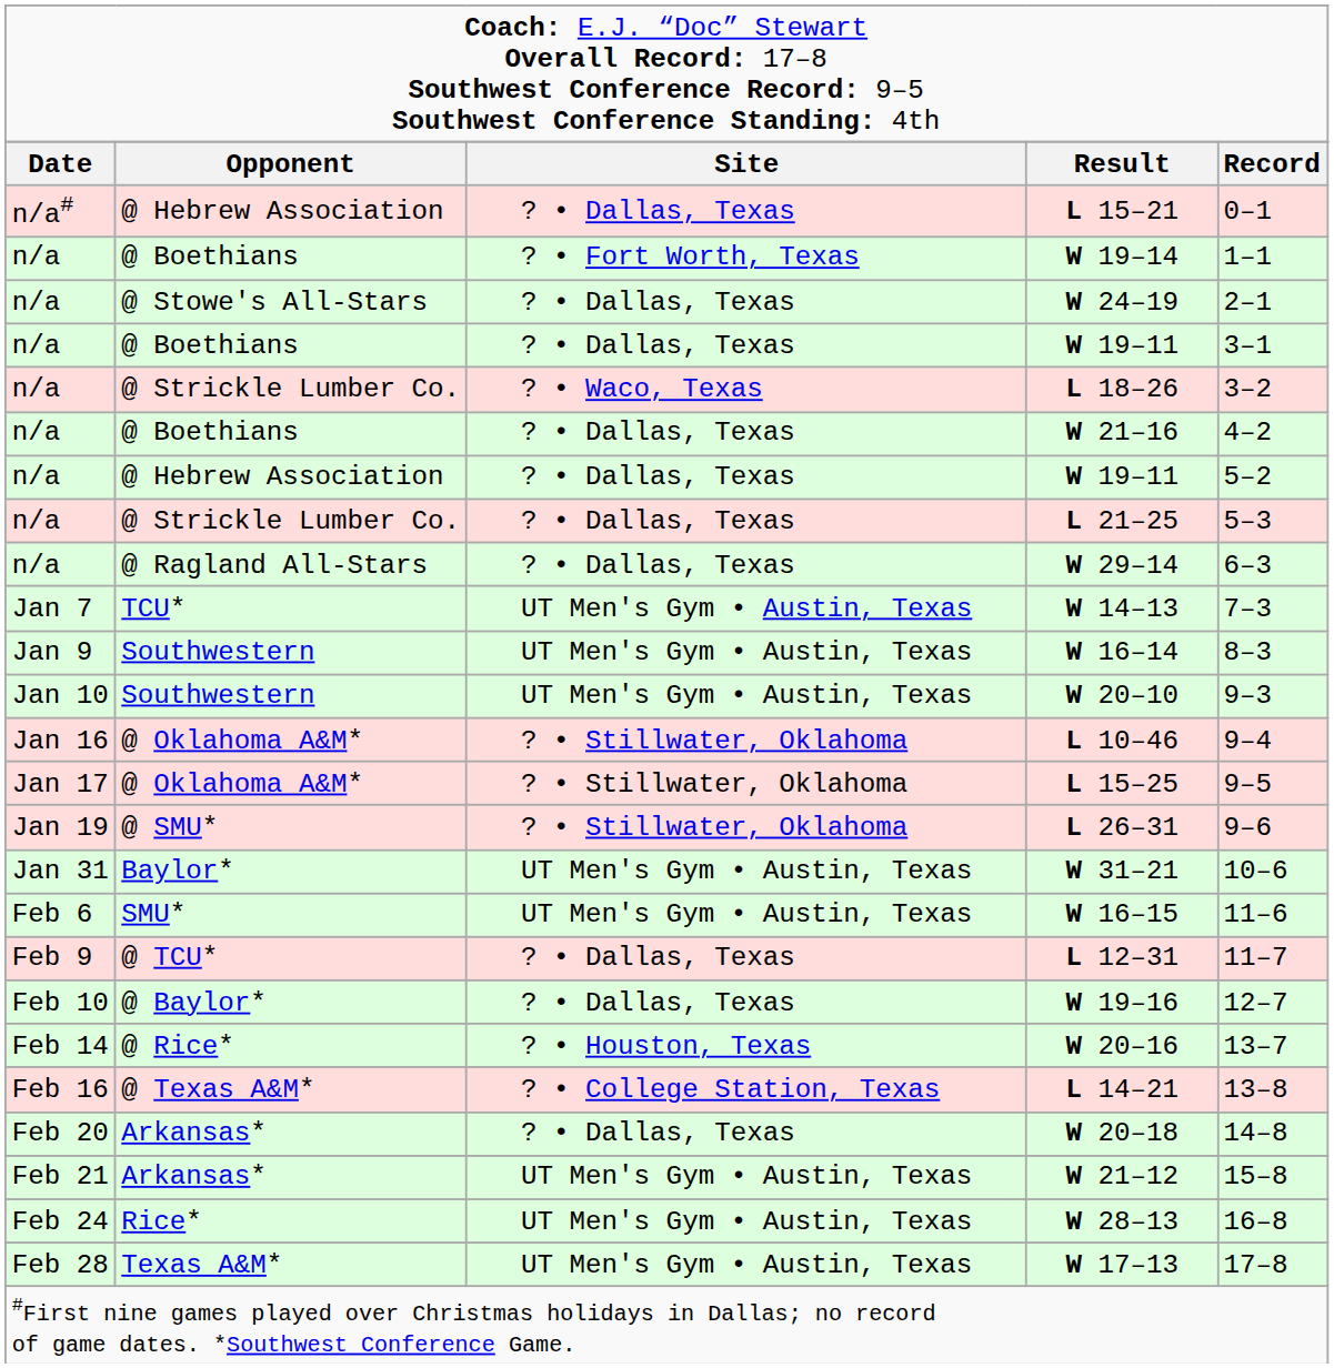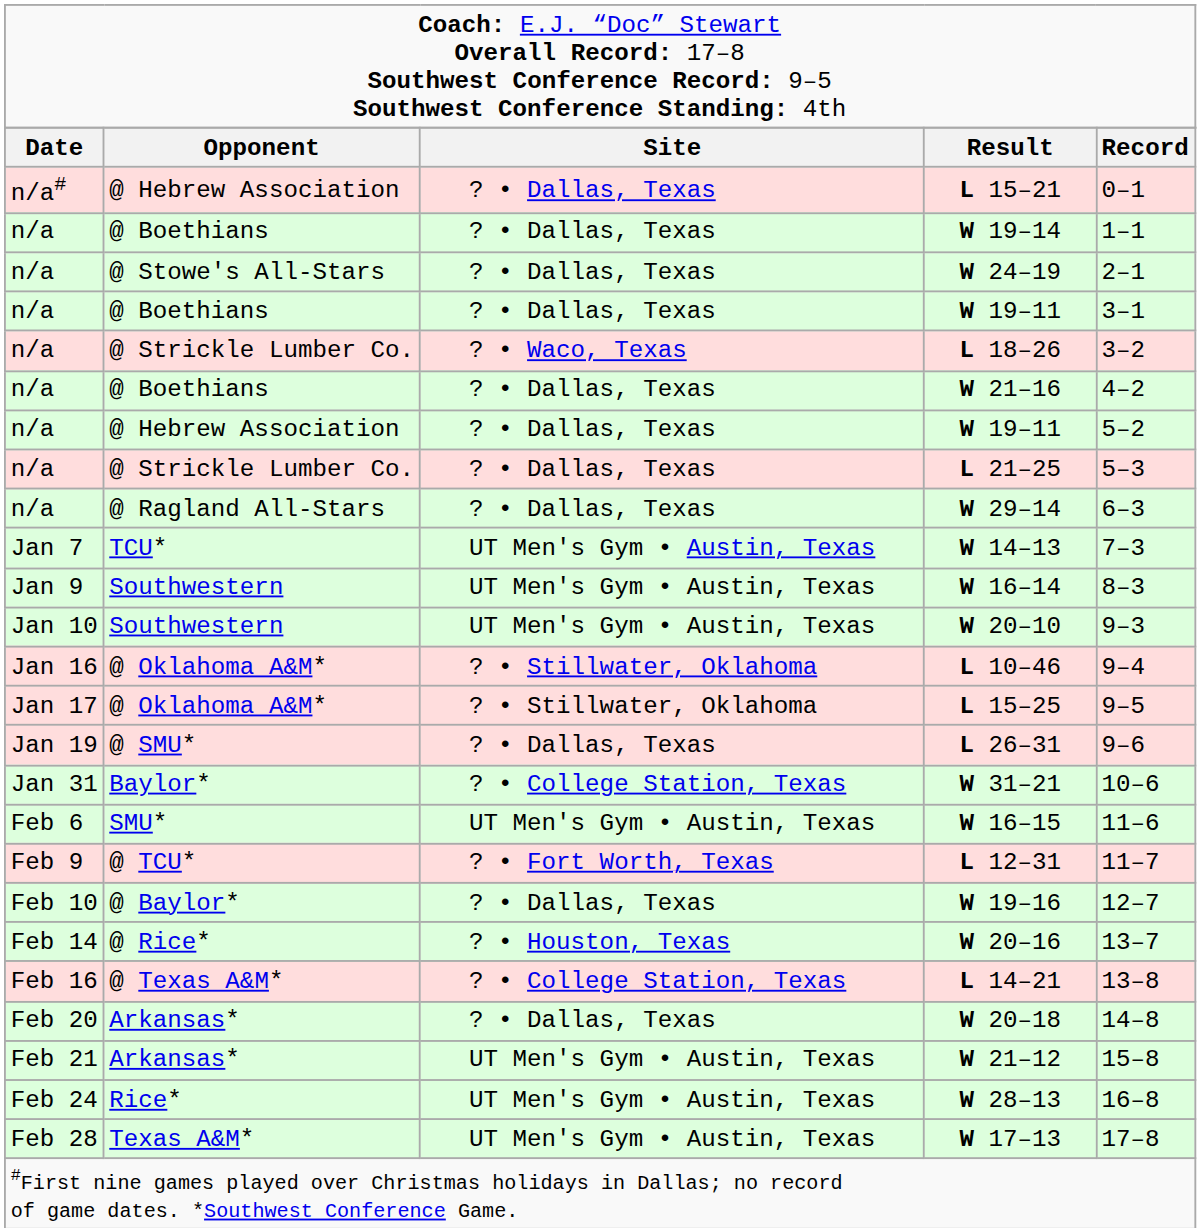W 19–14 | column 3: ? • Fort Worth, Texas -> ? • Dallas, Texas
L 26–31 | column 3: ? • Stillwater, Oklahoma -> ? • Dallas, Texas
W 31–21 | column 3: UT Men's Gym • Austin, Texas -> ? • College Station, Texas
L 12–31 | column 3: ? • Dallas, Texas -> ? • Fort Worth, Texas
